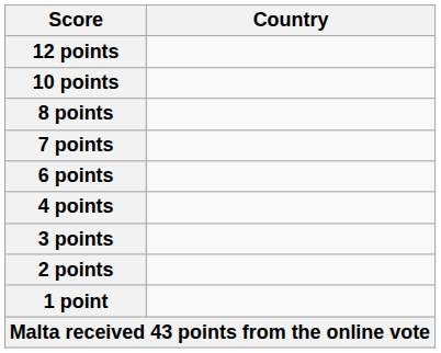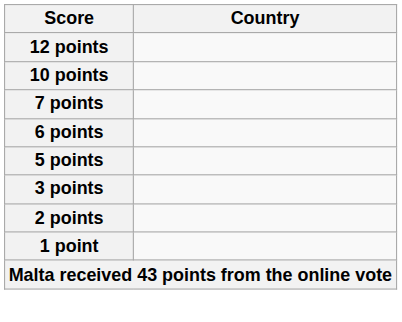- row: 8 points
+ row: 5 points
- row: 4 points
